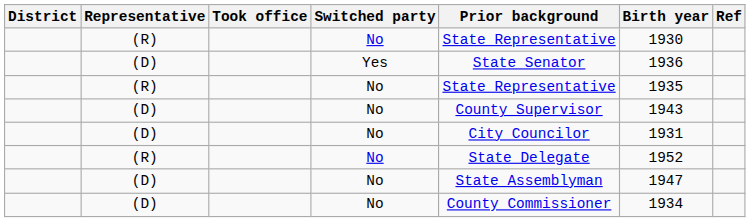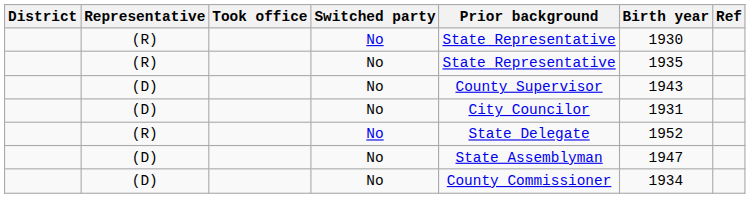- row: (D) | Yes | State Senator | 1936
